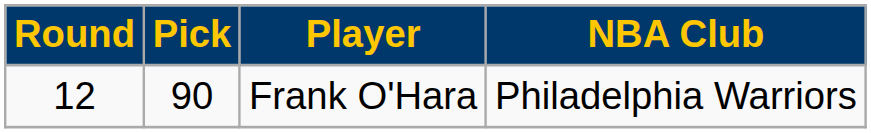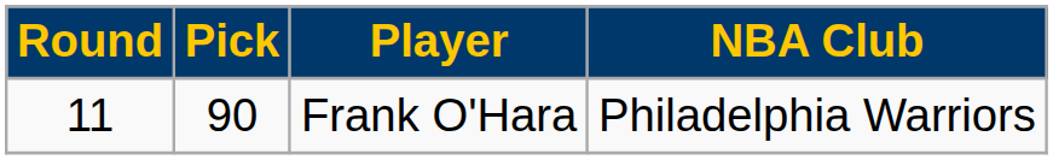Frank O'Hara | Round: 12 -> 11
